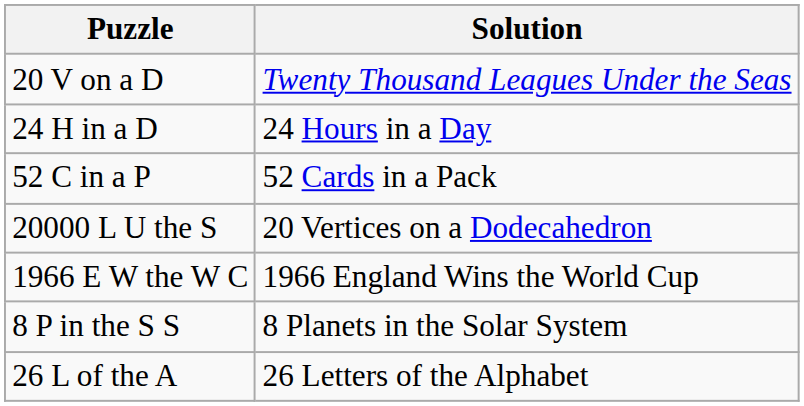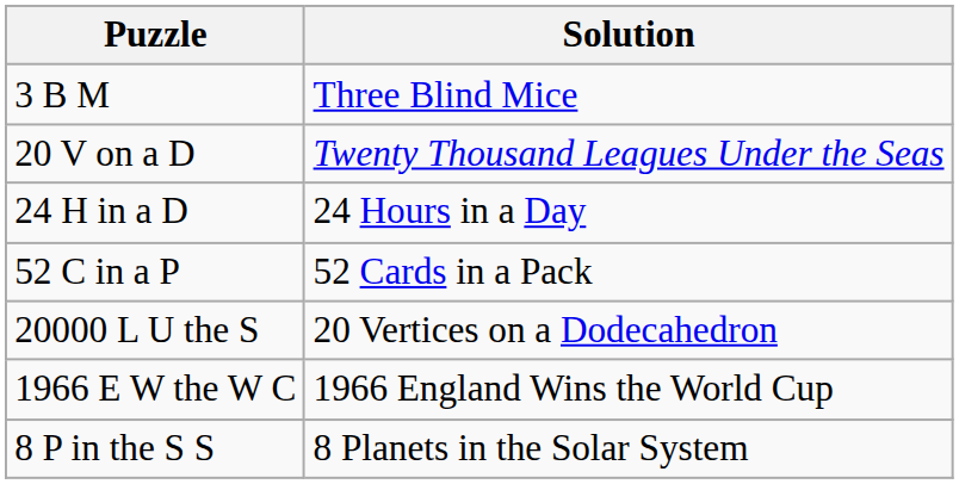+ row: 3 B M | Three Blind Mice
- row: 26 L of the A | 26 Letters of the Alphabet
